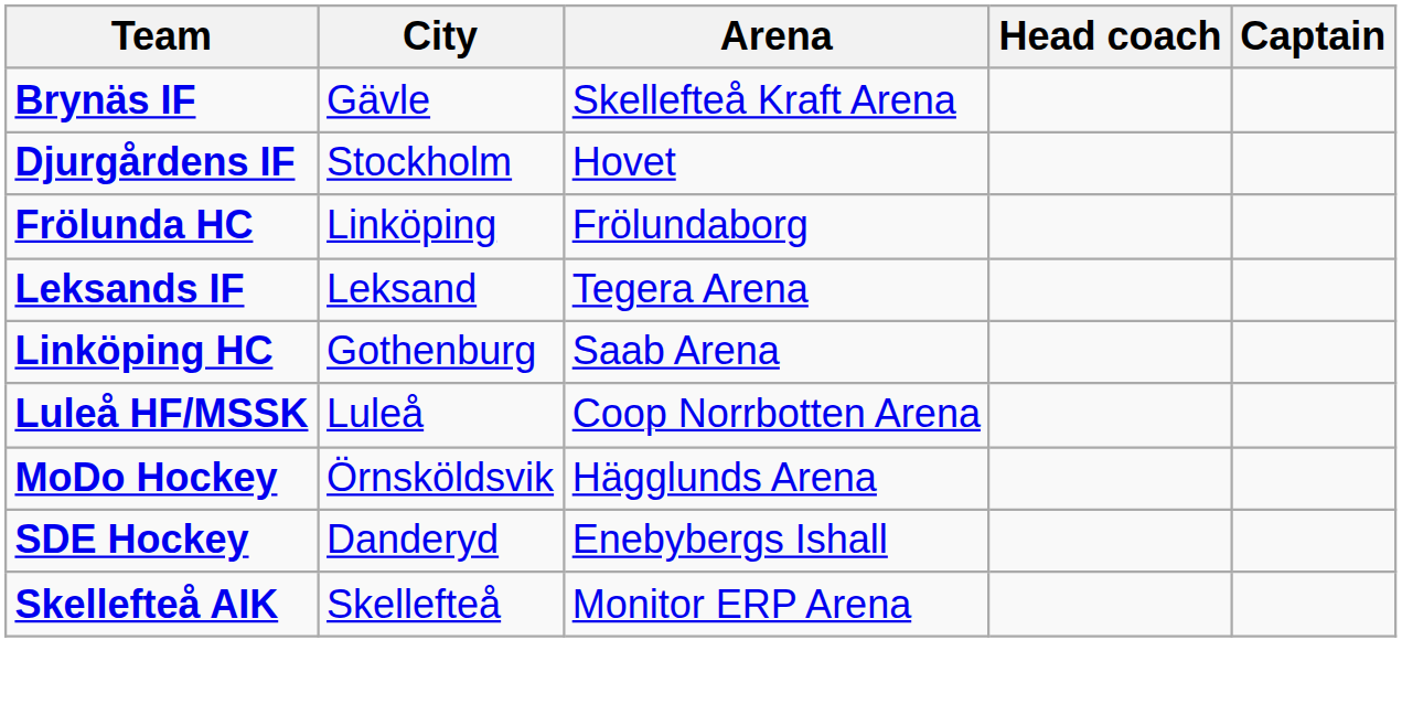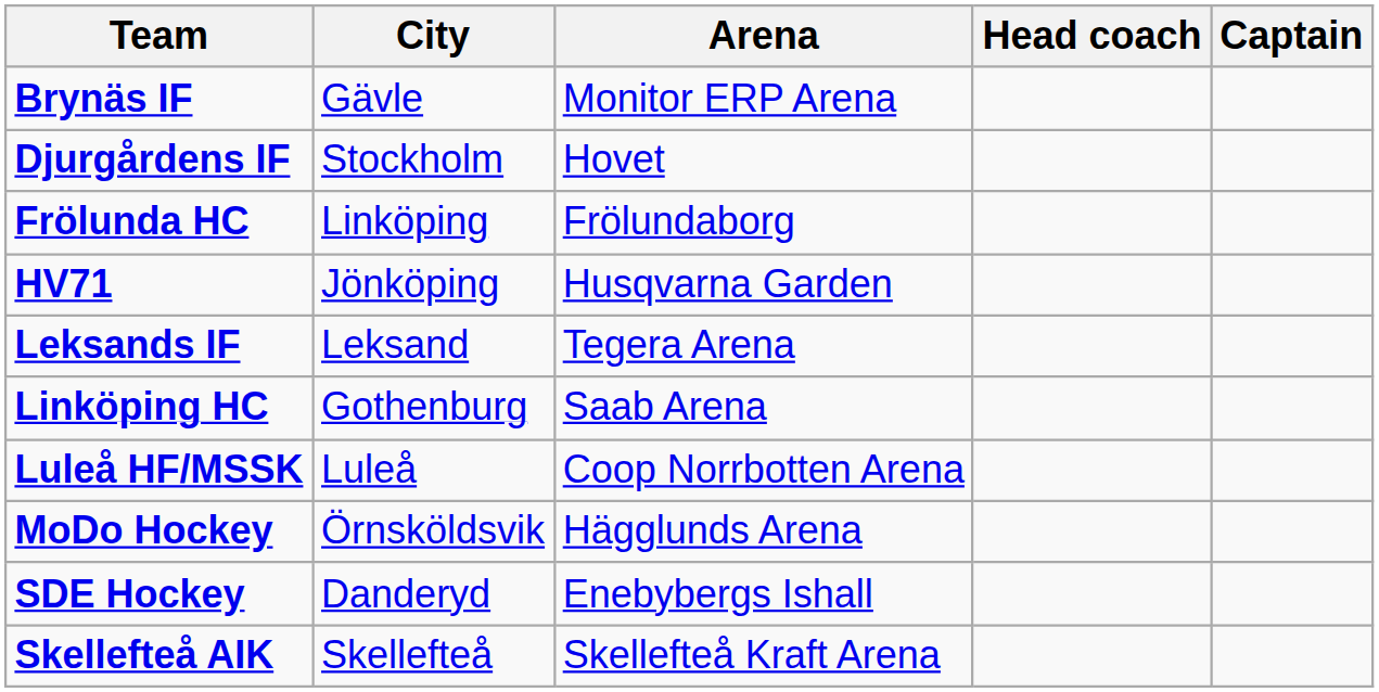Brynäs IF | Arena: Skellefteå Kraft Arena -> Monitor ERP Arena
+ row: HV71 | Jönköping | Husqvarna Garden
Skellefteå AIK | Arena: Monitor ERP Arena -> Skellefteå Kraft Arena
